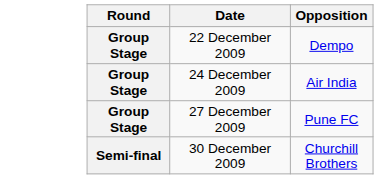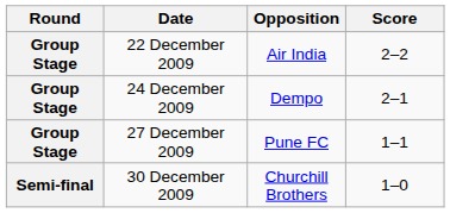+ column: Score | 2–2 | 2–1 | 1–1 | 1–0
22 December 2009 | Opposition: Dempo -> Air India
24 December 2009 | Opposition: Air India -> Dempo
